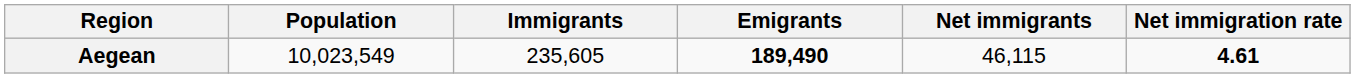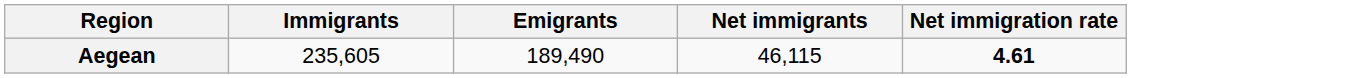- column: Population | 10,023,549
Aegean | Emigrants: bold -> normal
